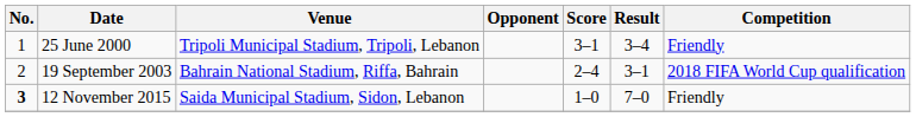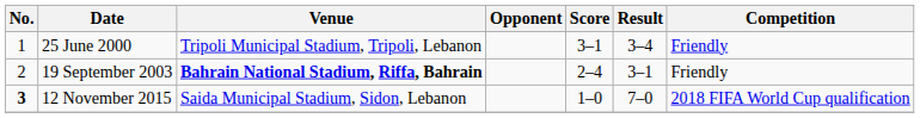19 September 2003 | Venue: normal -> bold
19 September 2003 | Competition: 2018 FIFA World Cup qualification -> Friendly
12 November 2015 | Competition: Friendly -> 2018 FIFA World Cup qualification
